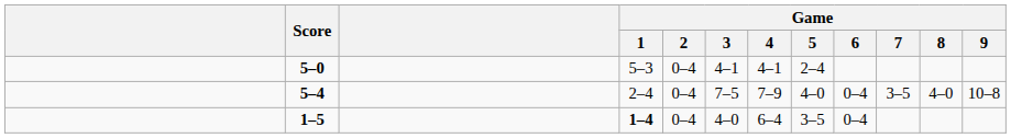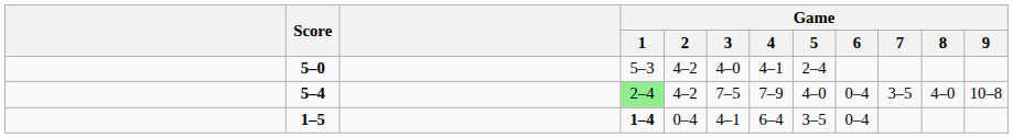5–0 | Game / 2: 0–4 -> 4–2
5–0 | Game / 3: 4–1 -> 4–0
5–4 | Game / 1: no background -> lightgreen background
5–4 | Game / 2: 0–4 -> 4–2
1–5 | Game / 3: 4–0 -> 4–1
